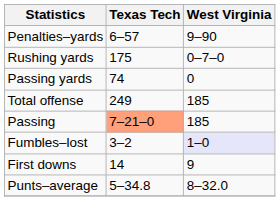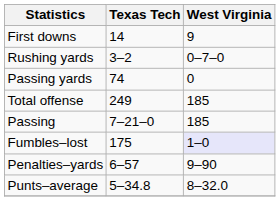rows swapped: First downs <-> Penalties–yards
Rushing yards | Texas Tech: 175 -> 3–2
Passing | Texas Tech: lightsalmon background -> no background
Fumbles–lost | Texas Tech: 3–2 -> 175
